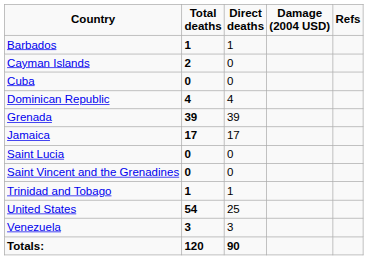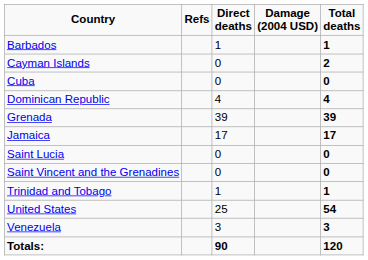columns swapped: Total deaths <-> Refs
